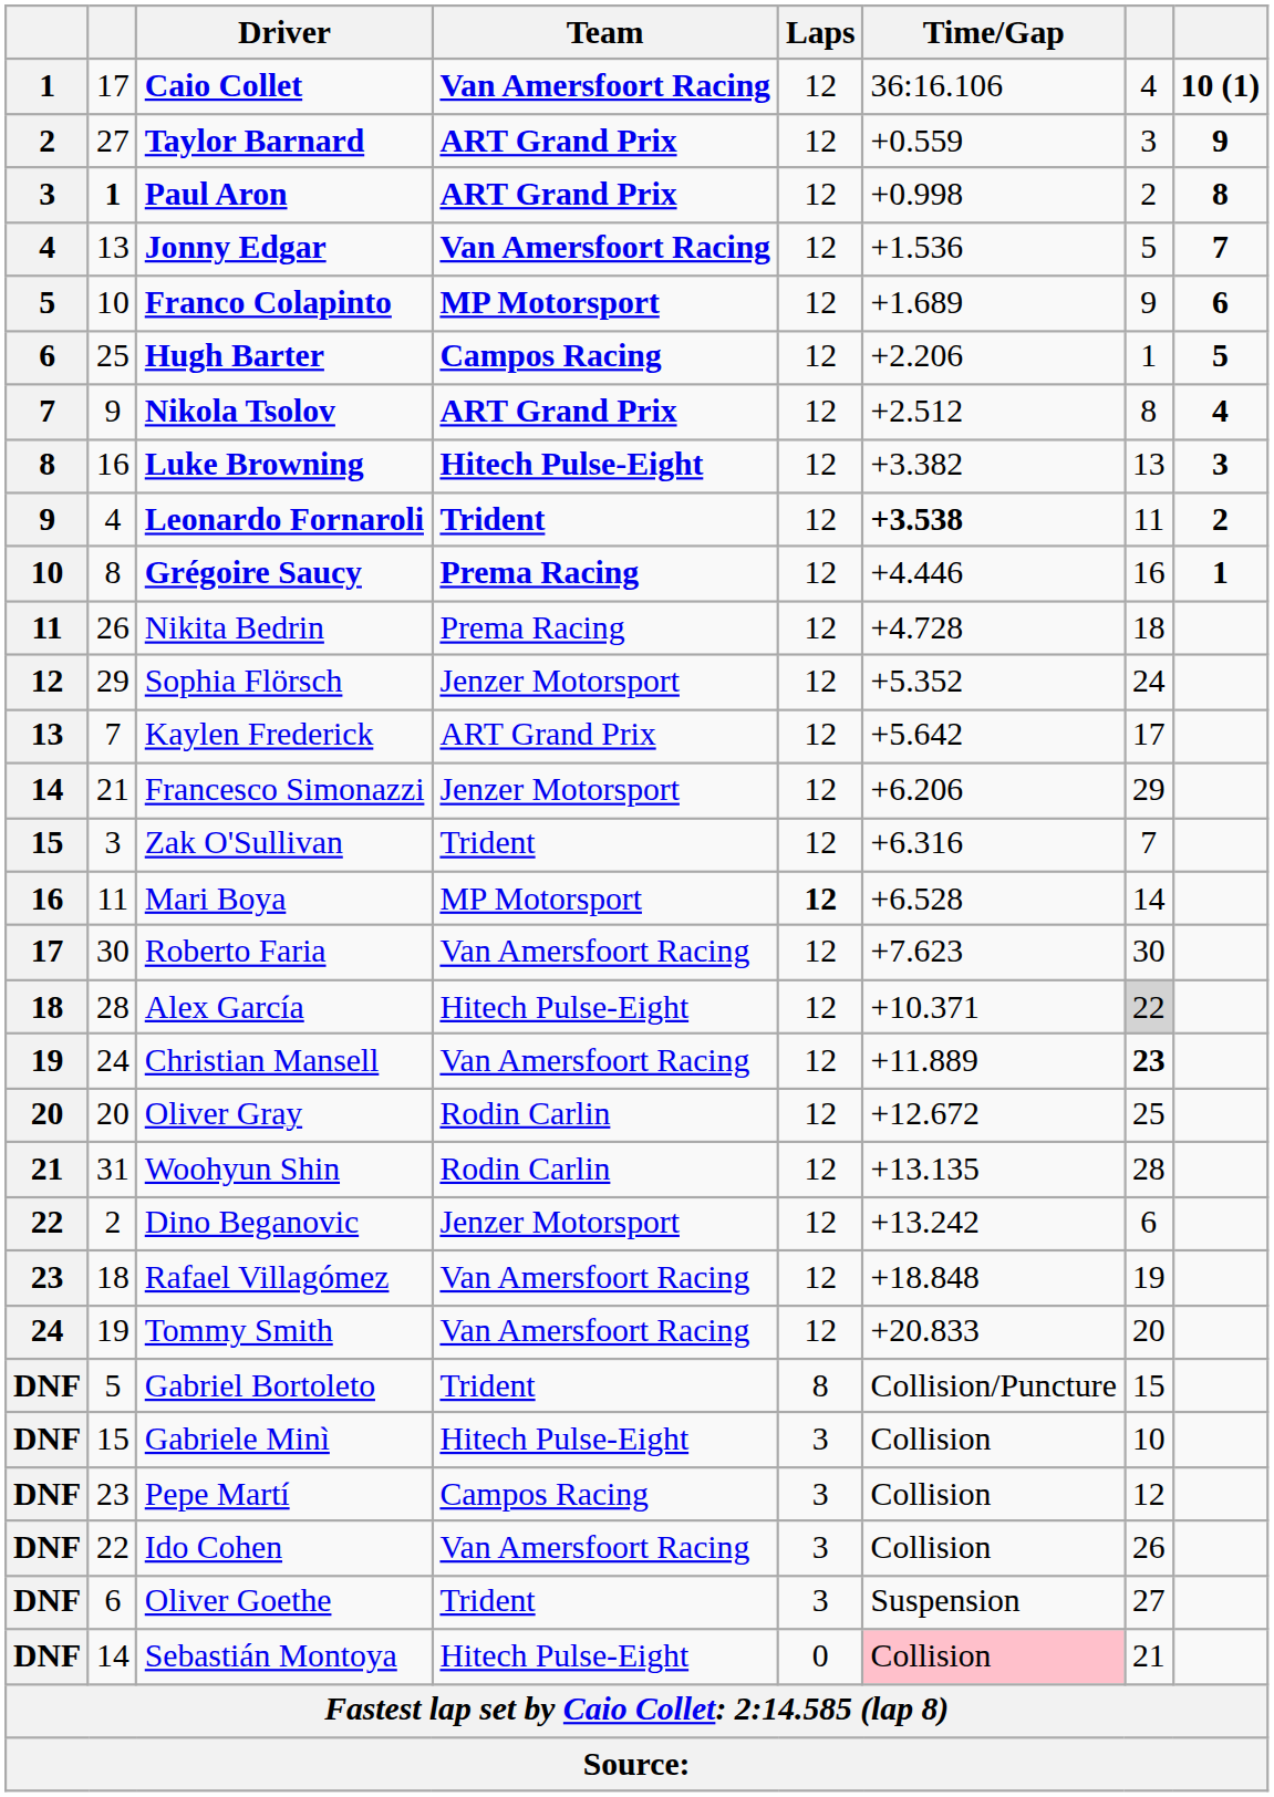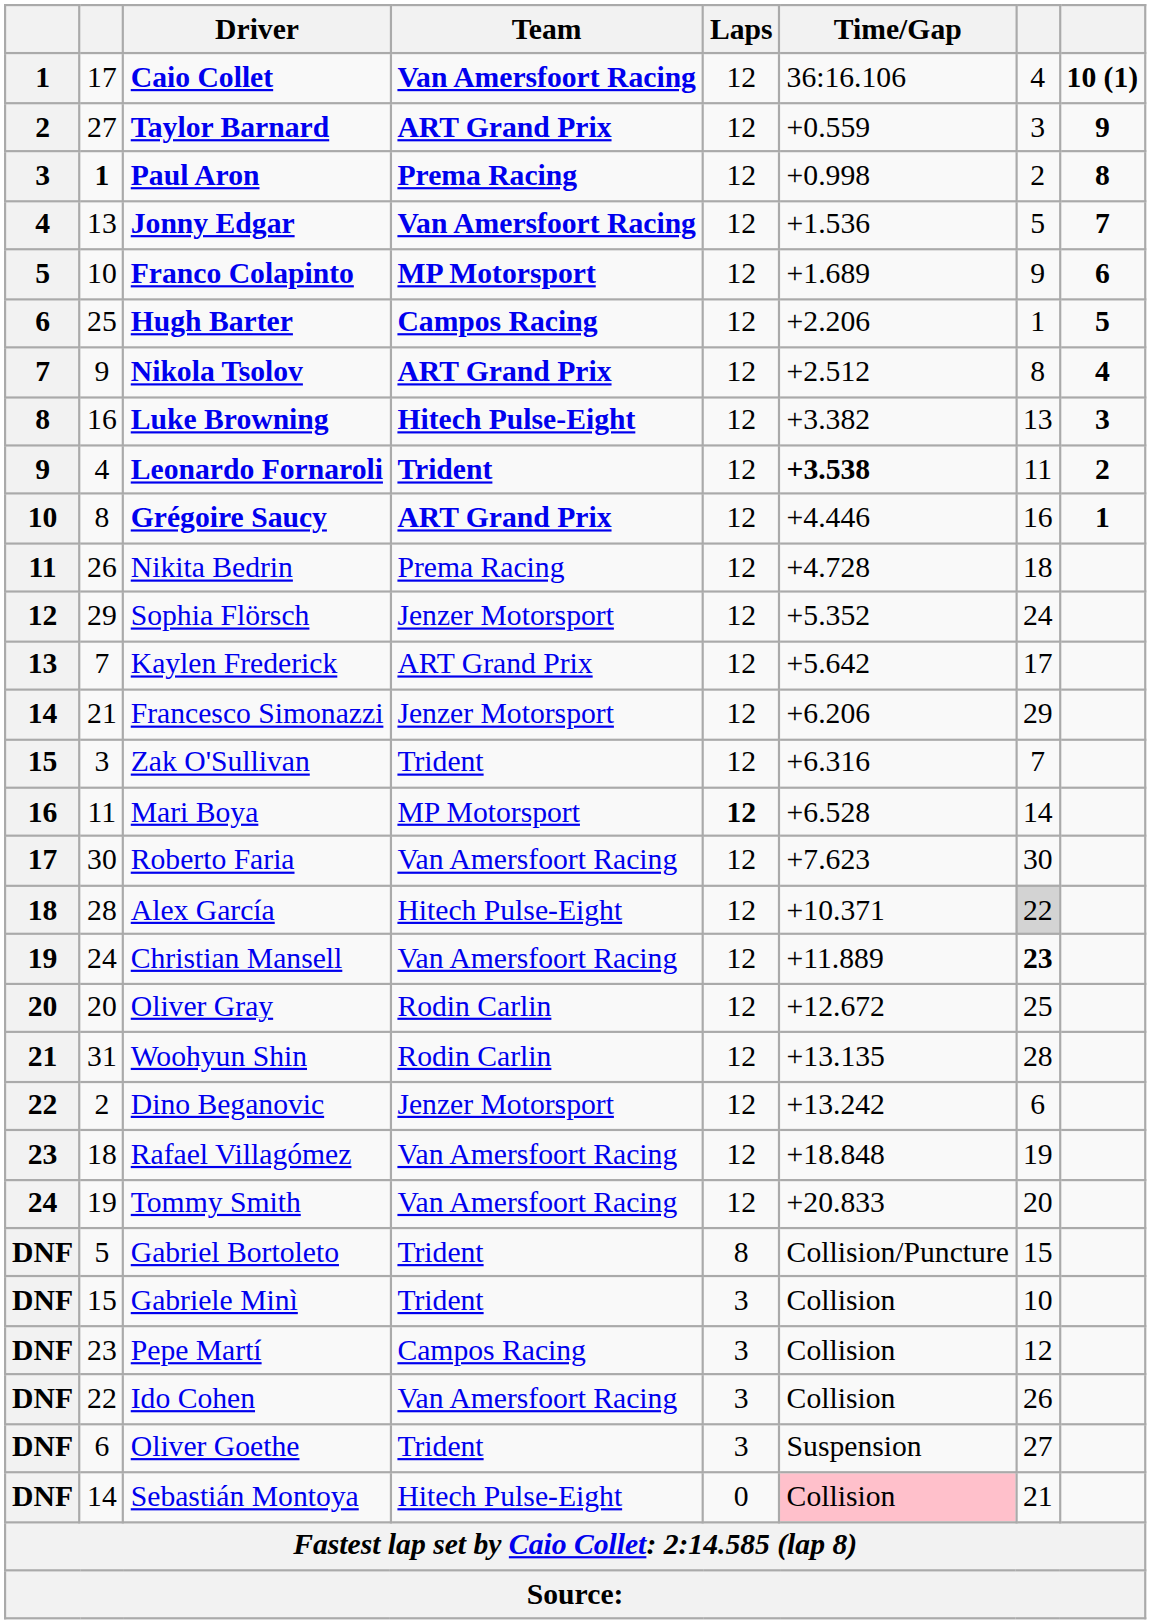Paul Aron | Team: ART Grand Prix -> Prema Racing
Grégoire Saucy | Team: Prema Racing -> ART Grand Prix
Gabriele Minì | Team: Hitech Pulse-Eight -> Trident
